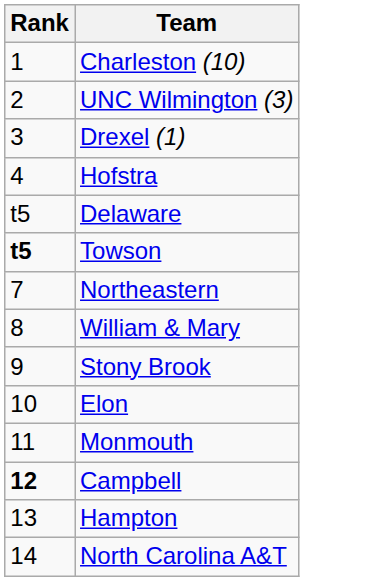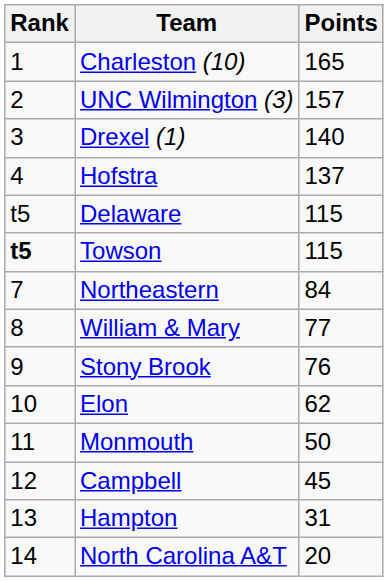+ column: Points | 165 | 157 | 140 | 137 | 115 | 115 | 84 | 77 | 76 | 62 | 50 | 45 | 31 | 20
Campbell | Rank: bold -> normal
